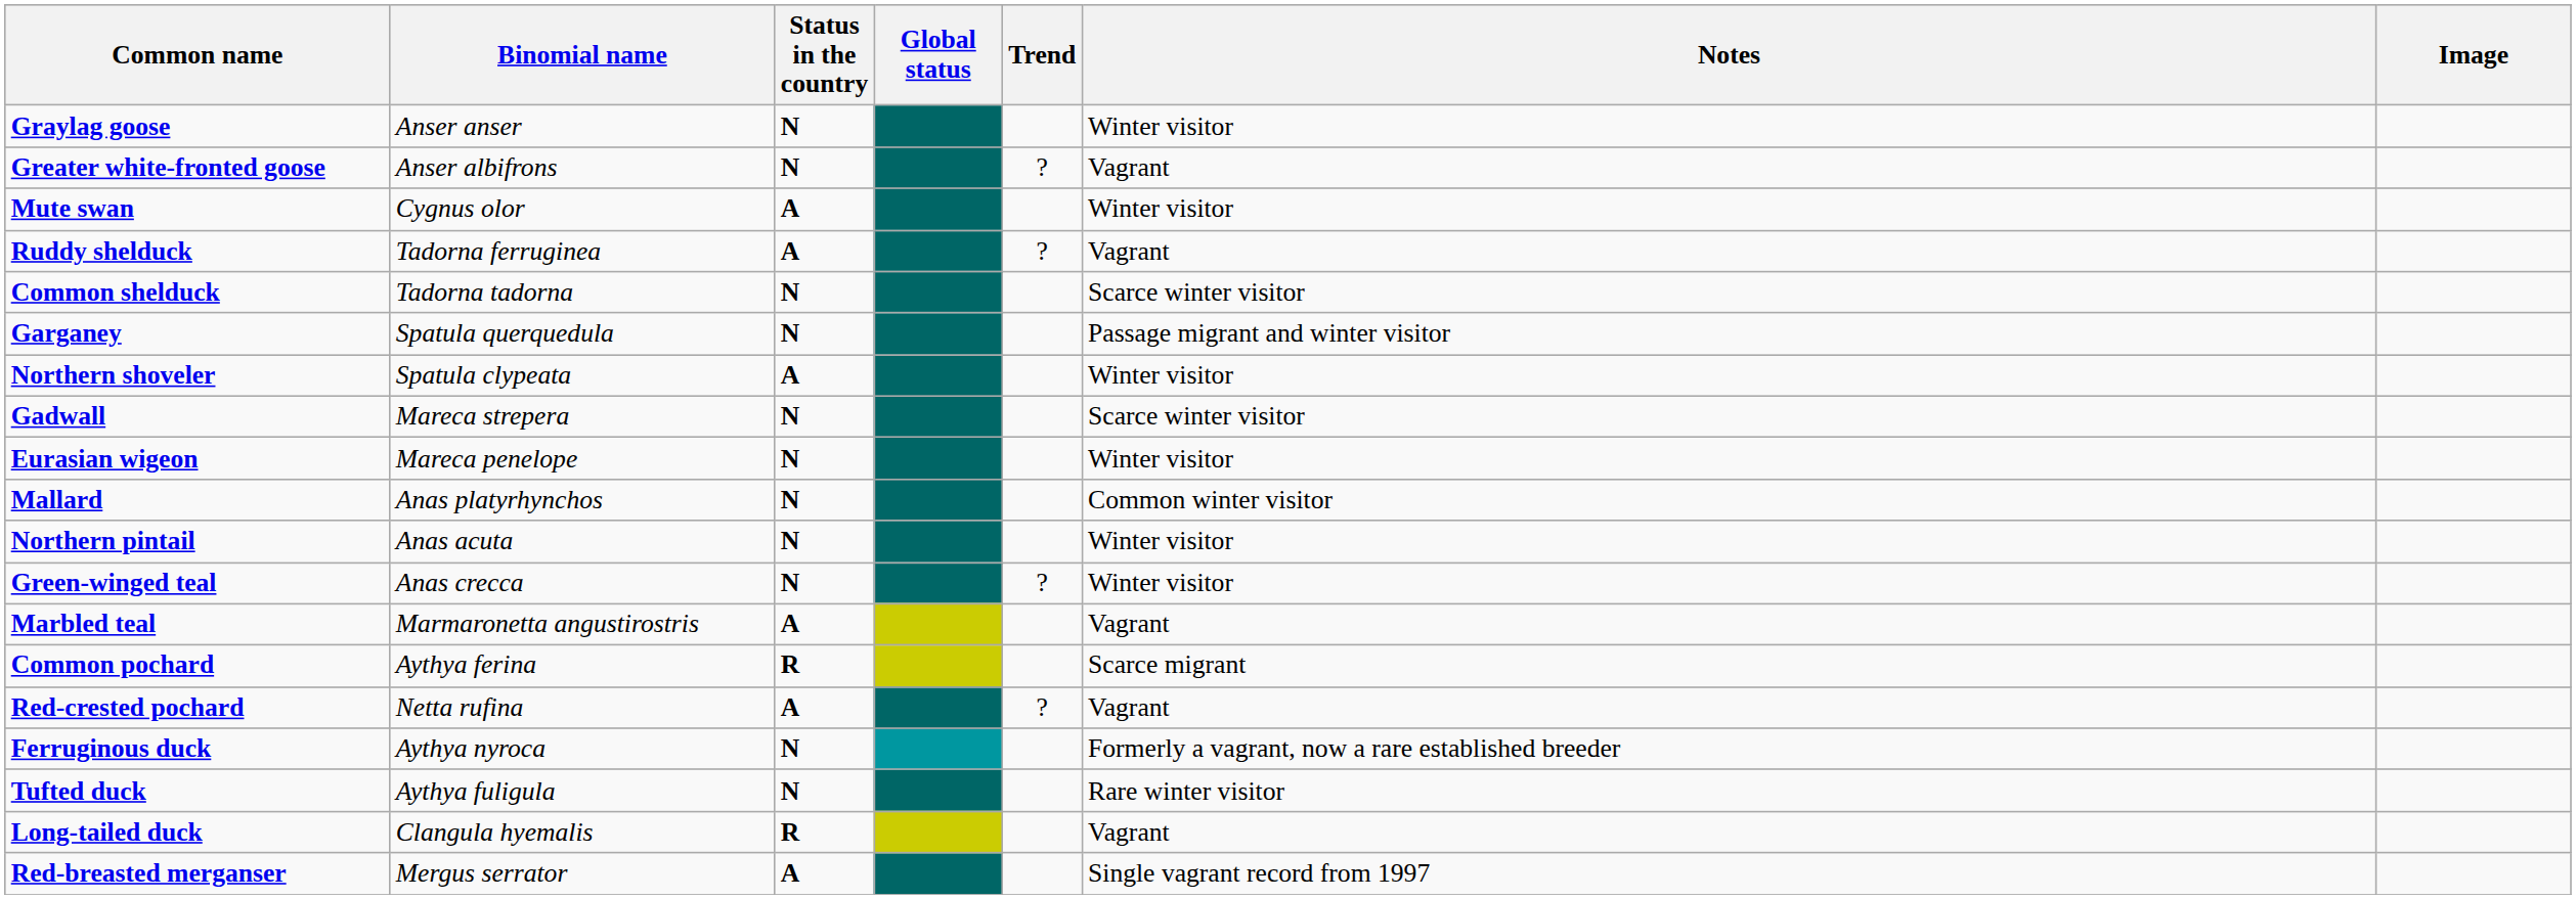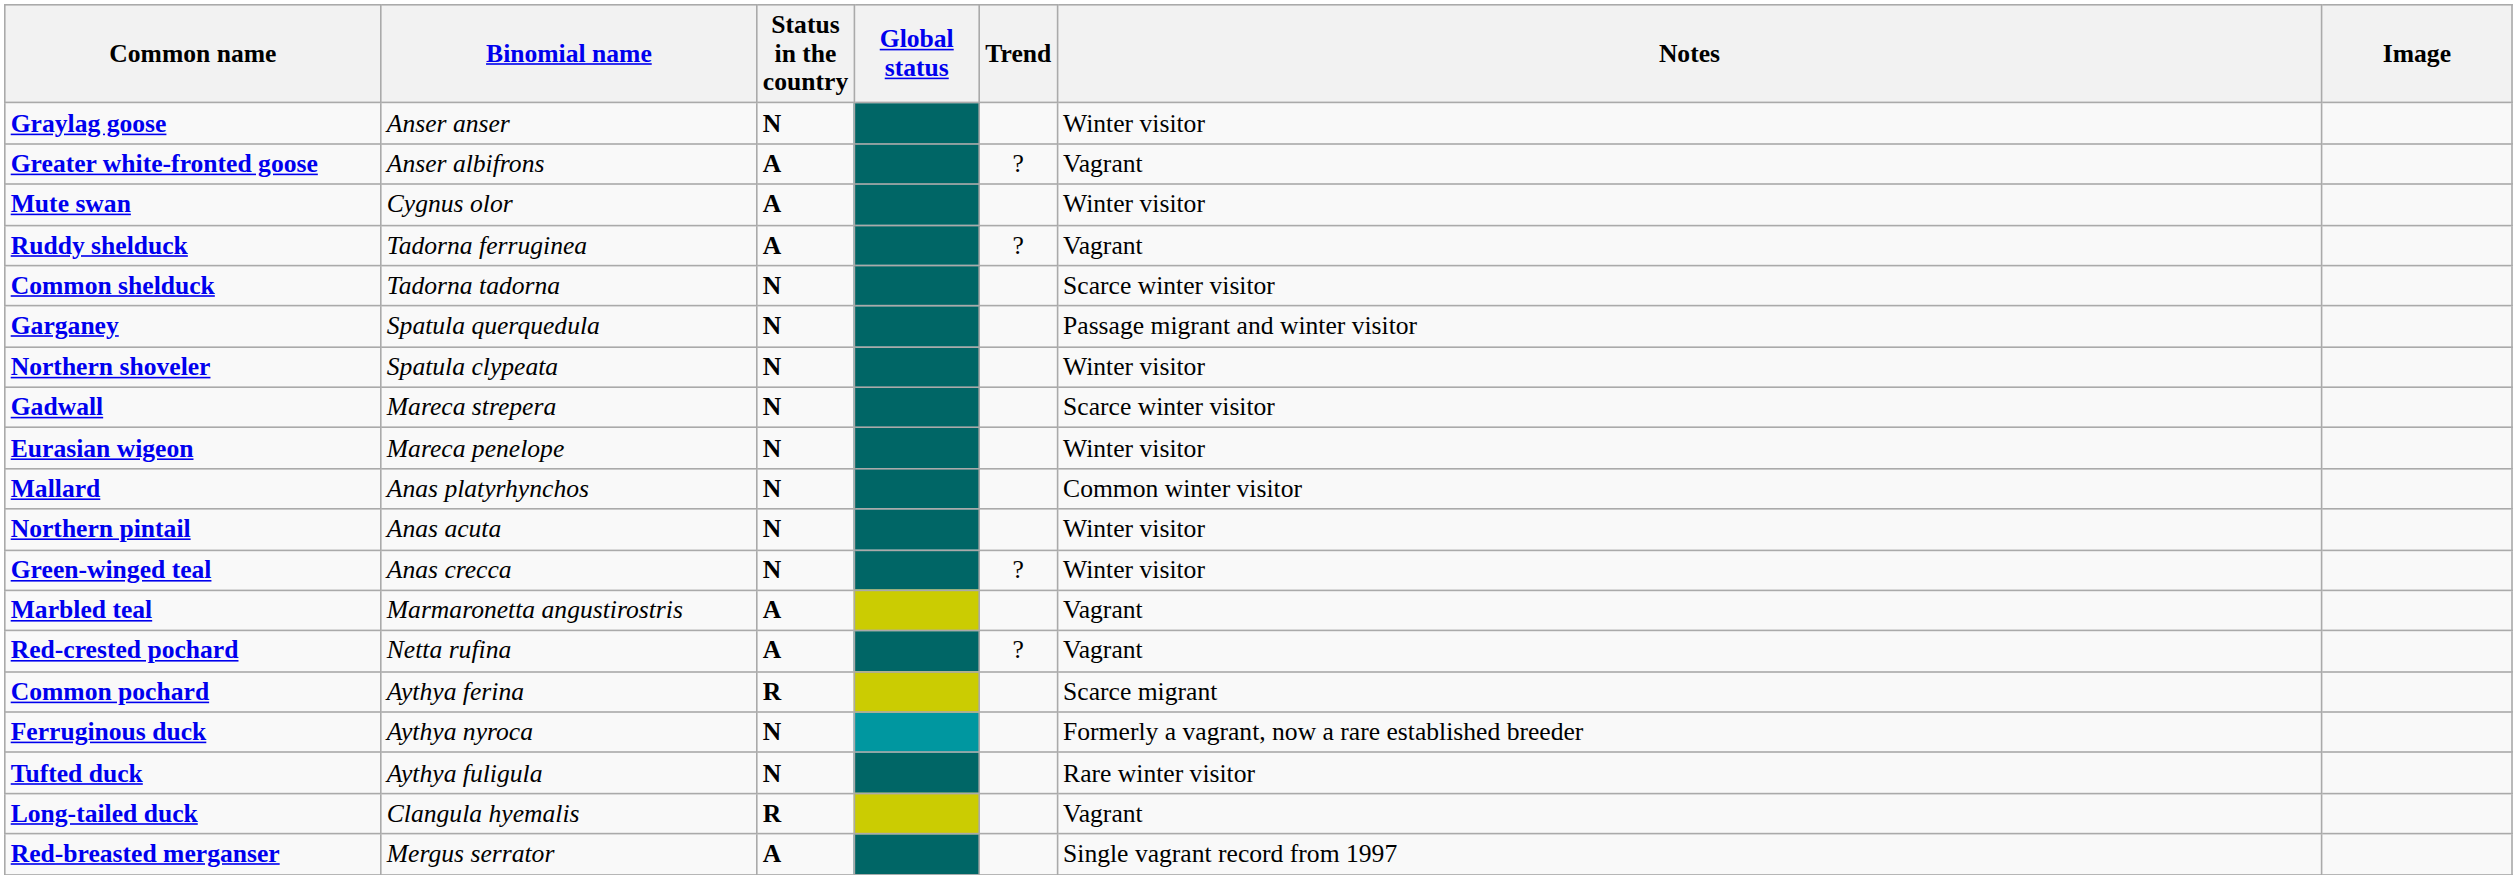Greater white-fronted goose | Status in the country: N -> A
Northern shoveler | Status in the country: A -> N
rows swapped: Red-crested pochard <-> Common pochard
